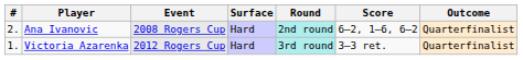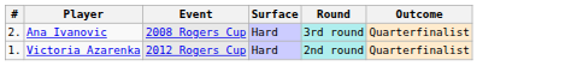- column: Score | 6–2, 1–6, 6–2 | 3–3 ret.
Ana Ivanovic | Round: 2nd round -> 3rd round
Victoria Azarenka | Round: 3rd round -> 2nd round
